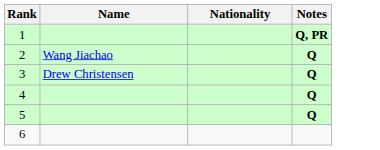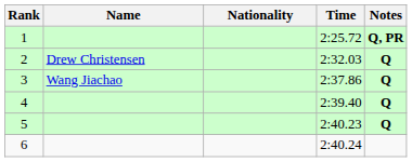+ column: Time | 2:25.72 | 2:32.03 | 2:37.86 | 2:39.40 | 2:40.23 | 2:40.24
2 | Name: Wang Jiachao -> Drew Christensen
3 | Name: Drew Christensen -> Wang Jiachao
